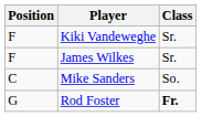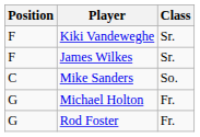+ row: G | Michael Holton | Fr.
Rod Foster | Class: bold -> normal
